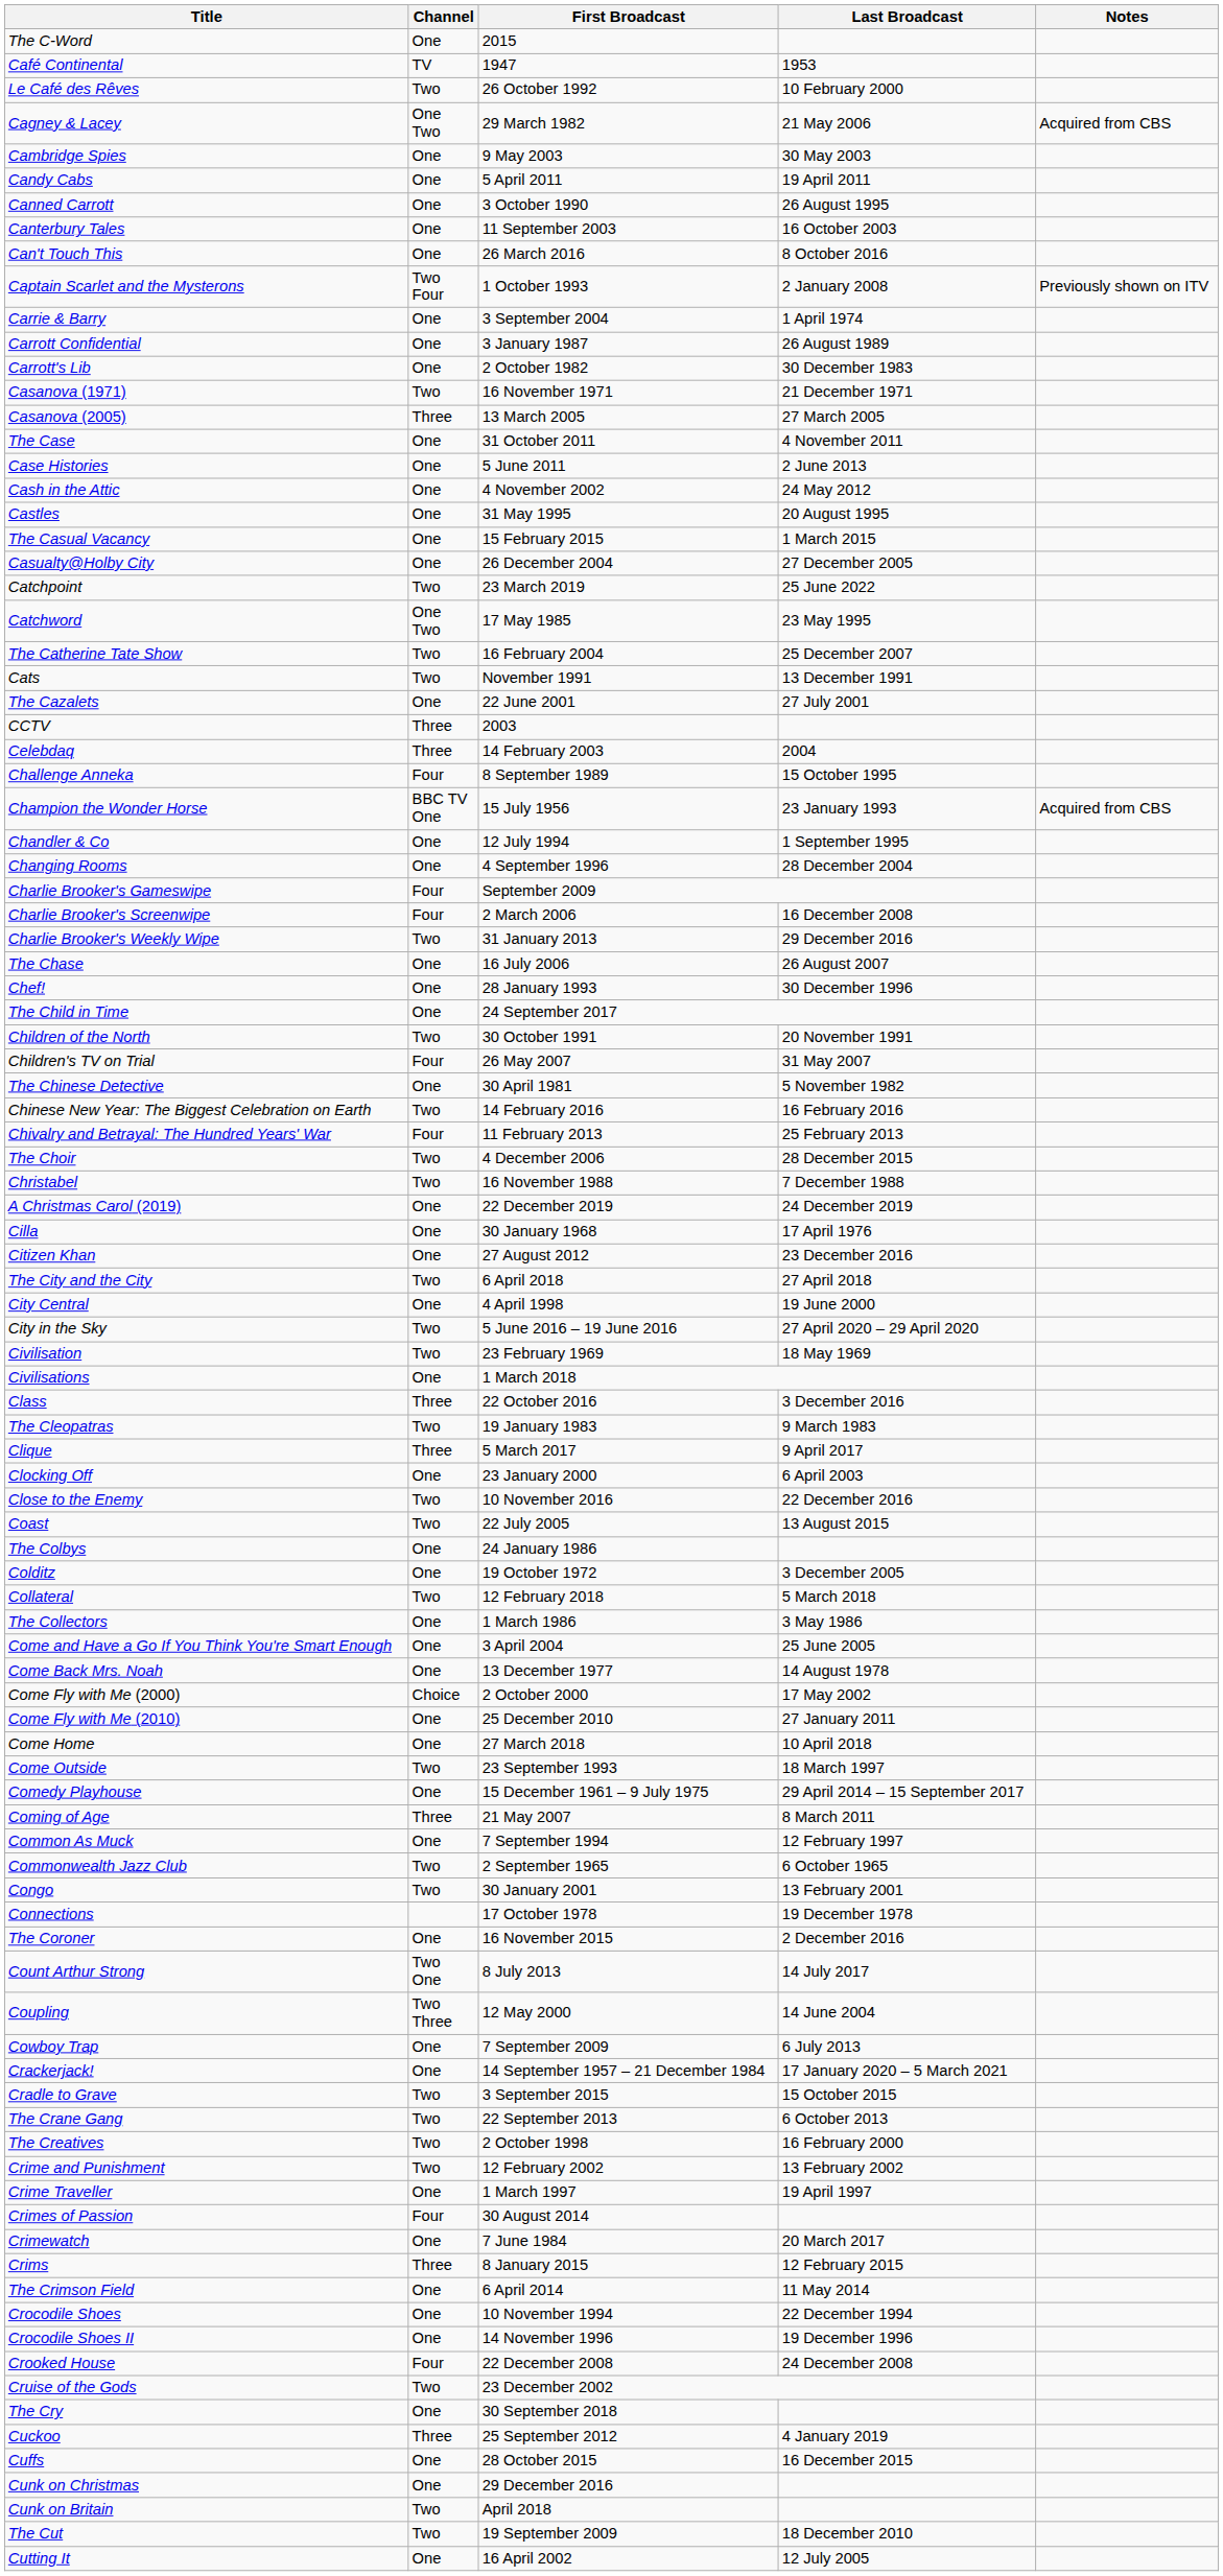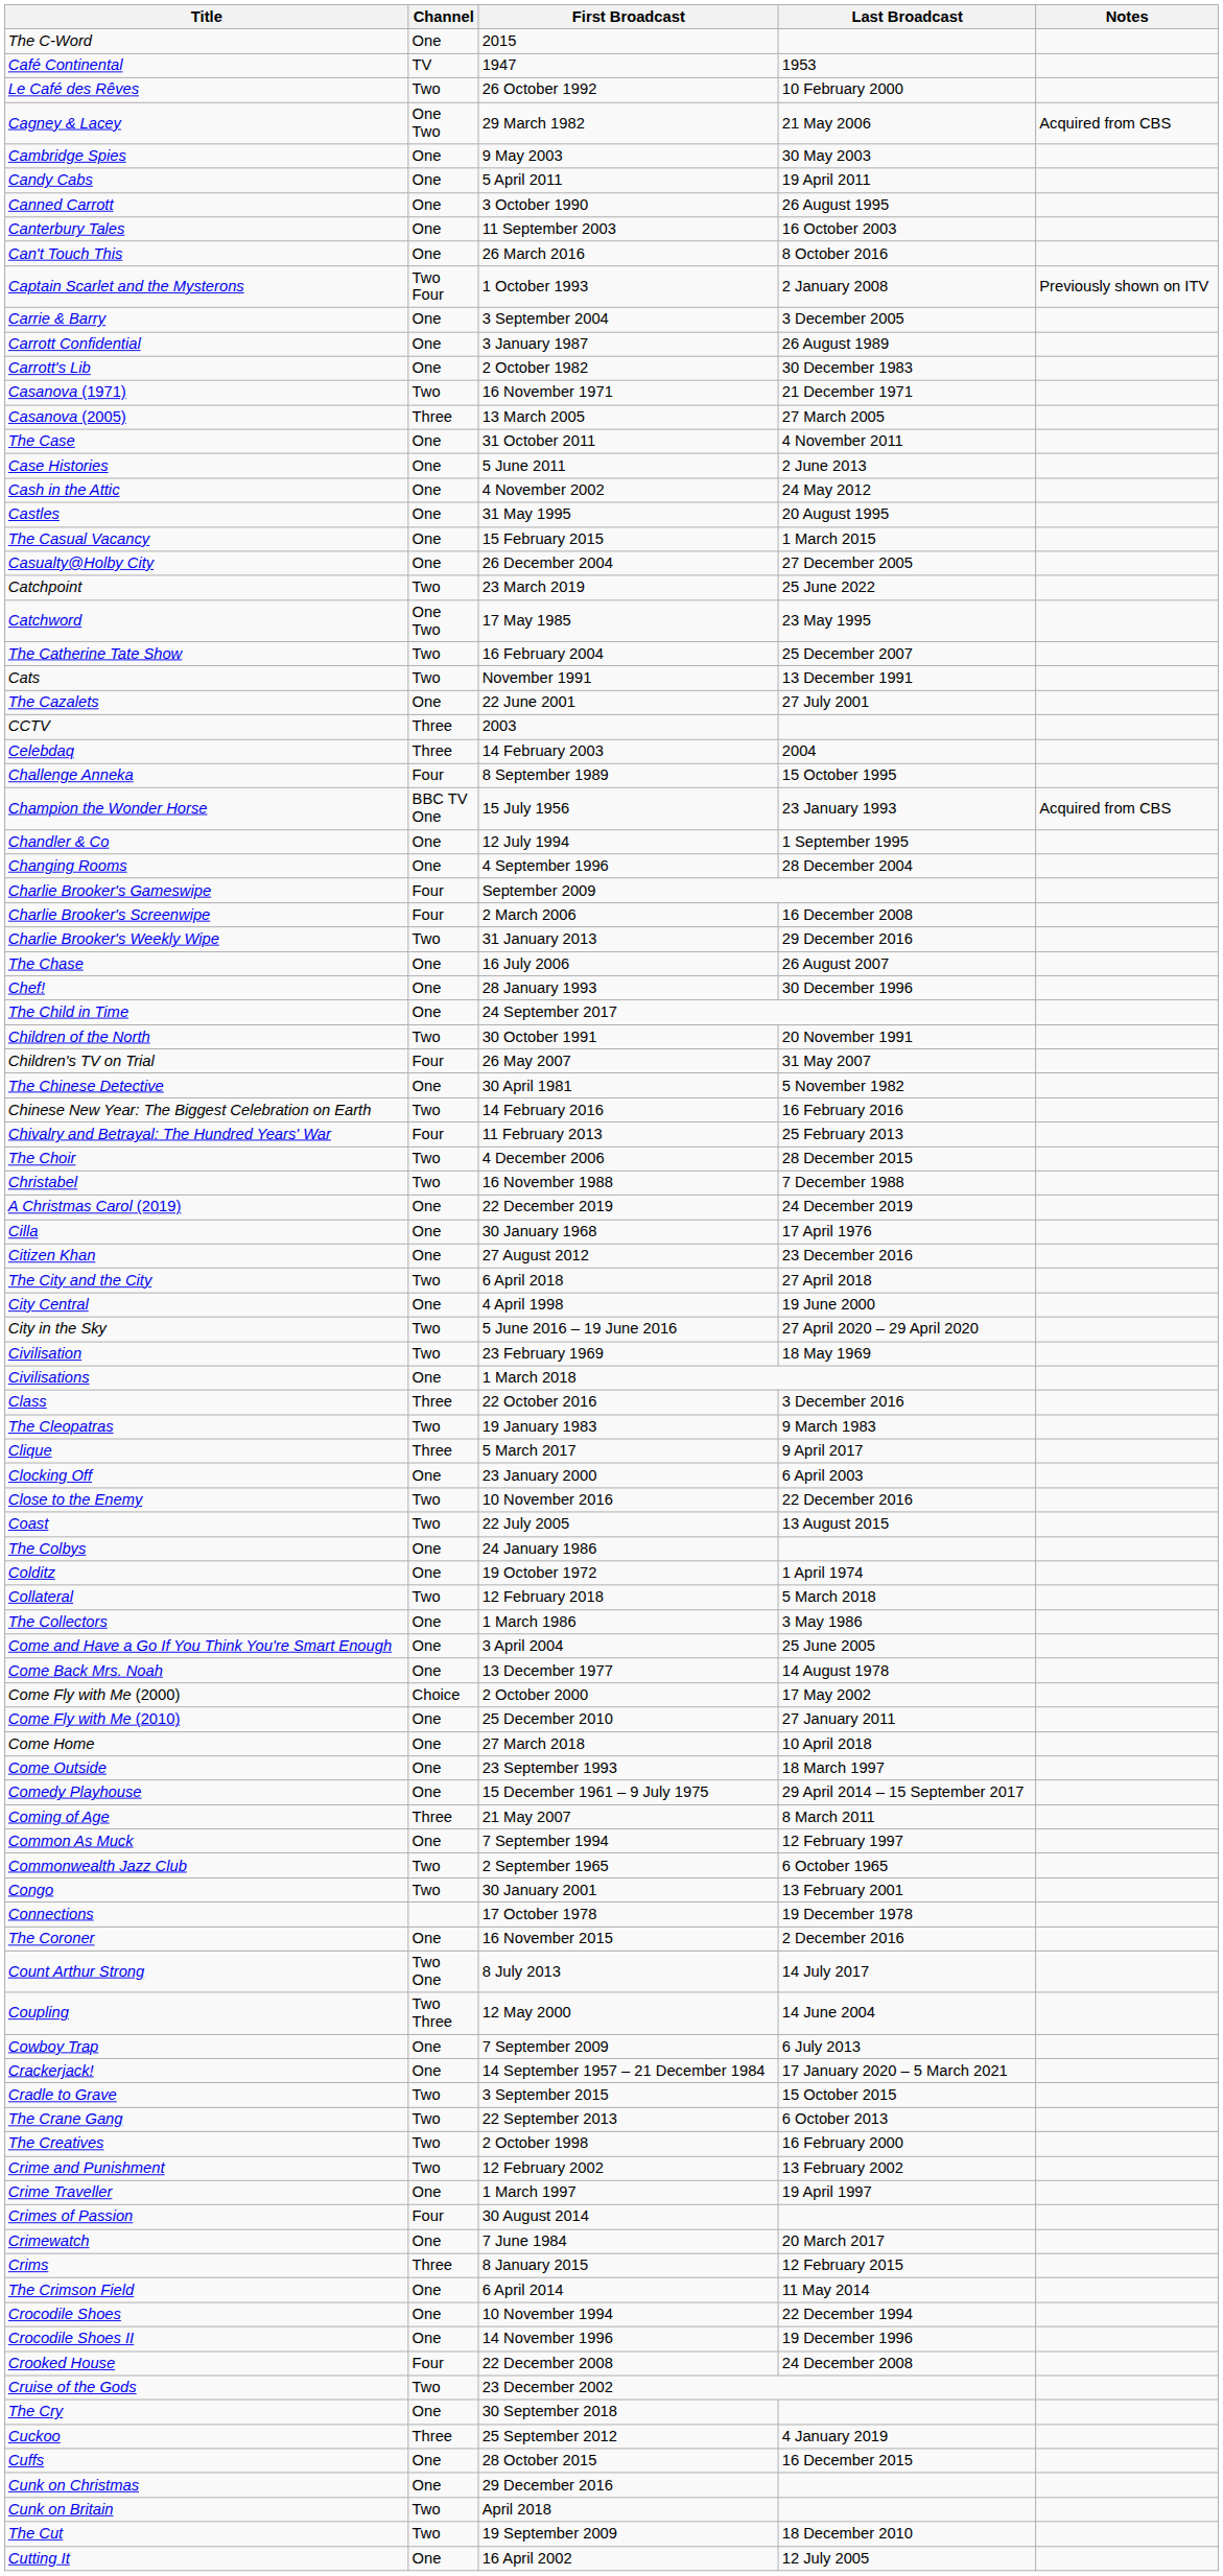Carrie & Barry | Last Broadcast: 1 April 1974 -> 3 December 2005
Colditz | Last Broadcast: 3 December 2005 -> 1 April 1974
Come Outside | Channel: Two -> One
